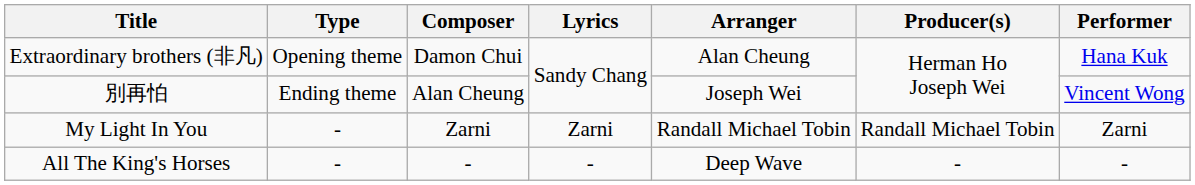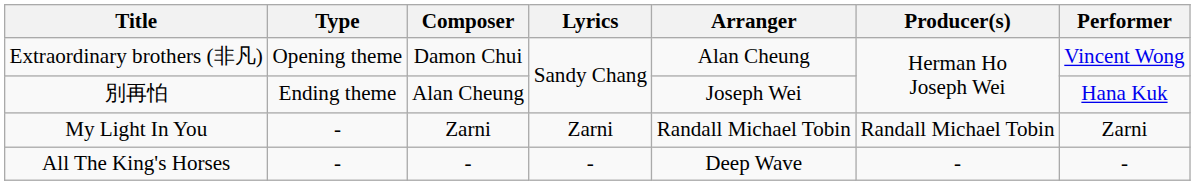Extraordinary brothers (非凡) | Performer: Hana Kuk -> Vincent Wong
別再怕 | Performer: Vincent Wong -> Hana Kuk
